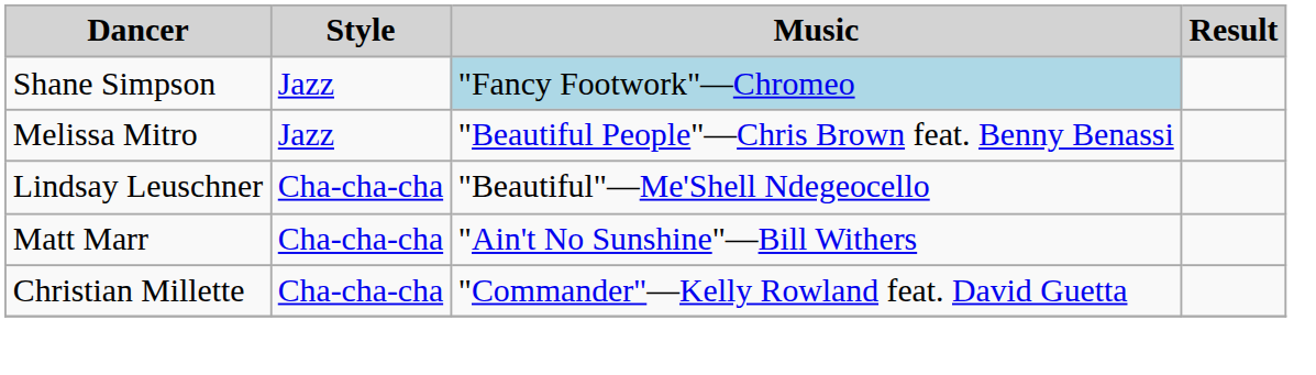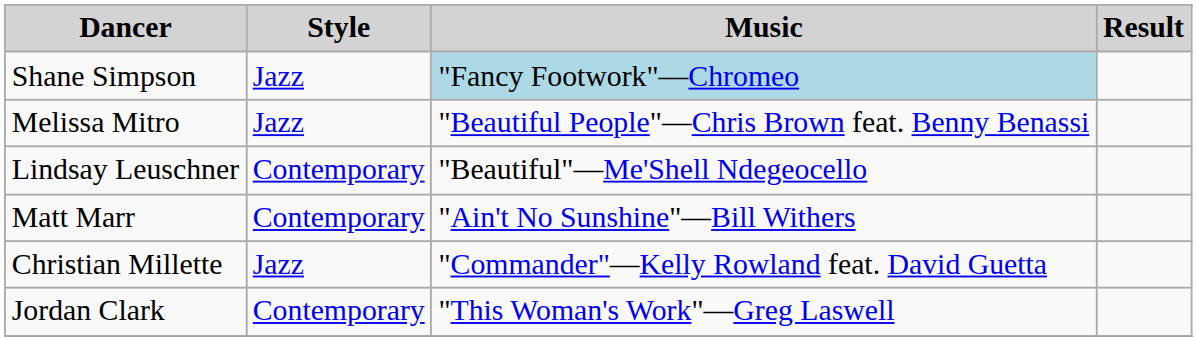Lindsay Leuschner | Style: Cha-cha-cha -> Contemporary
Matt Marr | Style: Cha-cha-cha -> Contemporary
Christian Millette | Style: Cha-cha-cha -> Jazz
+ row: Jordan Clark | Contemporary | "This Woman's Work"—Greg Laswell
